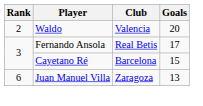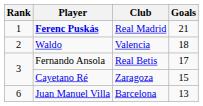+ row: 1 | Ferenc Puskás | Real Madrid | 21
Waldo | Goals: 20 -> 18
Cayetano Ré | Club: Barcelona -> Zaragoza
Juan Manuel Villa | Club: Zaragoza -> Barcelona
